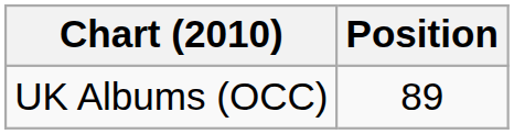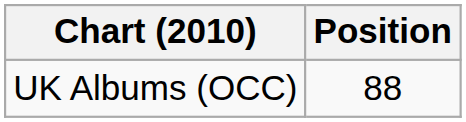UK Albums (OCC) | Position: 89 -> 88
